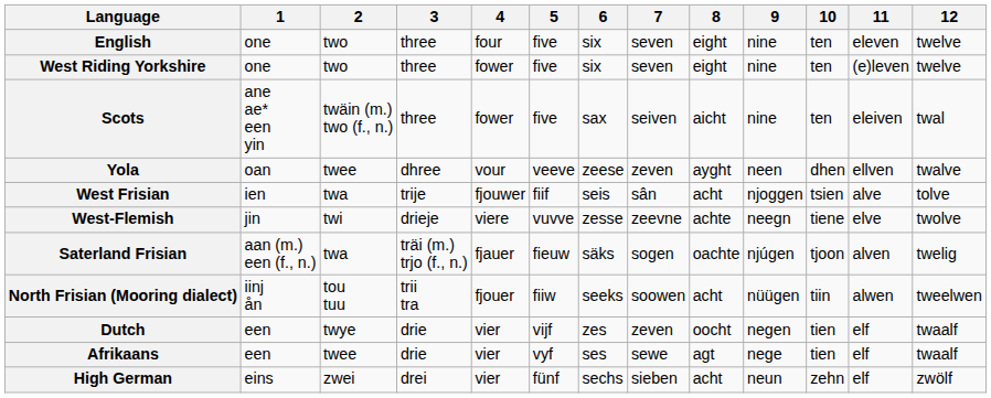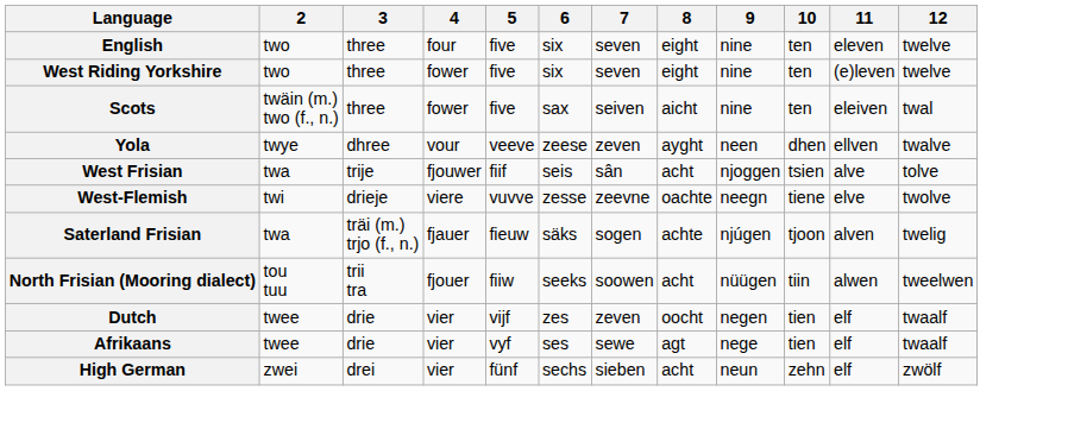- column: 1 | one | one | ane ae* een yin | oan | ien | jin | aan (m.) een (f., n.) | iinj ån | een | een | eins
Yola | 2: twee -> twye
West-Flemish | 8: achte -> oachte
Saterland Frisian | 8: oachte -> achte
Dutch | 2: twye -> twee
